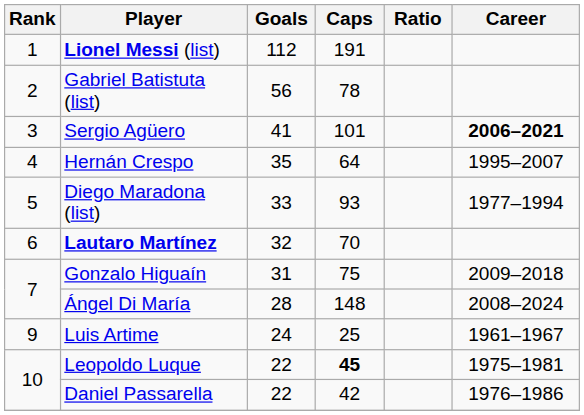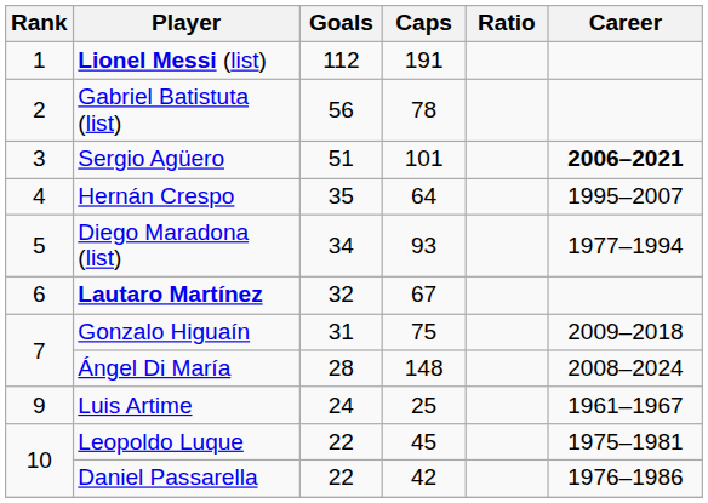Sergio Agüero | Goals: 41 -> 51
Diego Maradona (list) | Goals: 33 -> 34
Lautaro Martínez | Caps: 70 -> 67
Leopoldo Luque | Caps: bold -> normal
